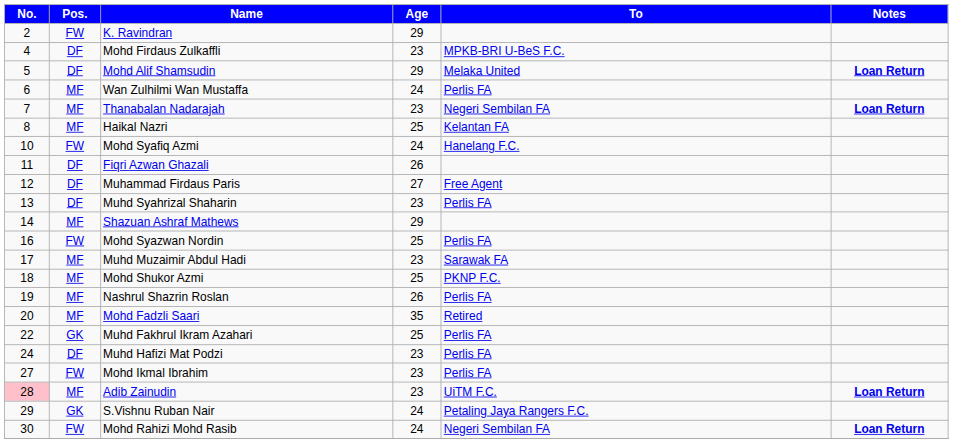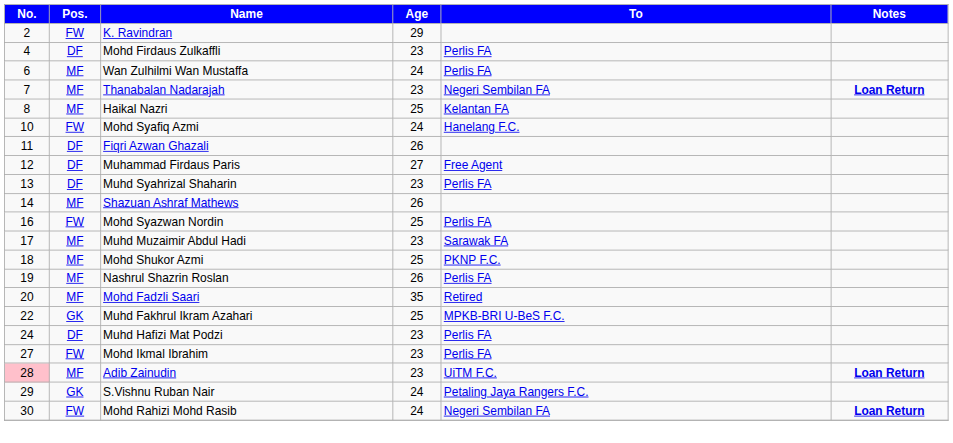Mohd Firdaus Zulkaffli | To: MPKB-BRI U-BeS F.C. -> Perlis FA
- row: 5 | DF | Mohd Alif Shamsudin | 29 | Melaka United | Loan Return
Shazuan Ashraf Mathews | Age: 29 -> 26
Muhd Fakhrul Ikram Azahari | To: Perlis FA -> MPKB-BRI U-BeS F.C.
